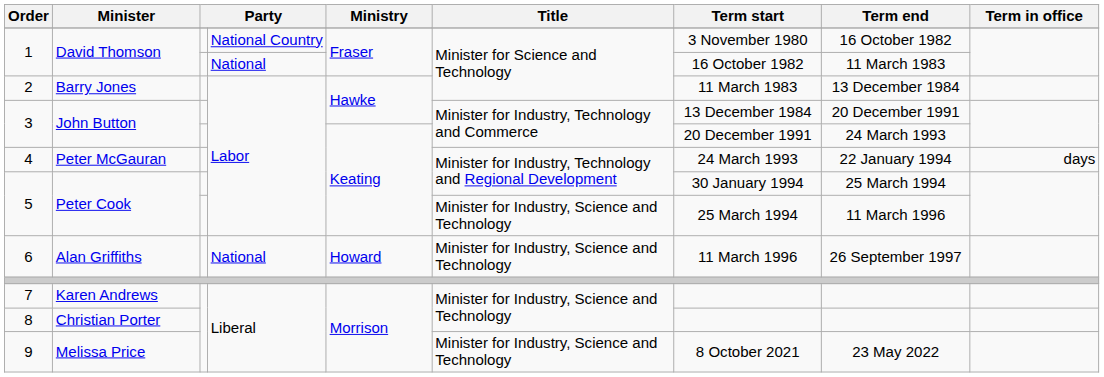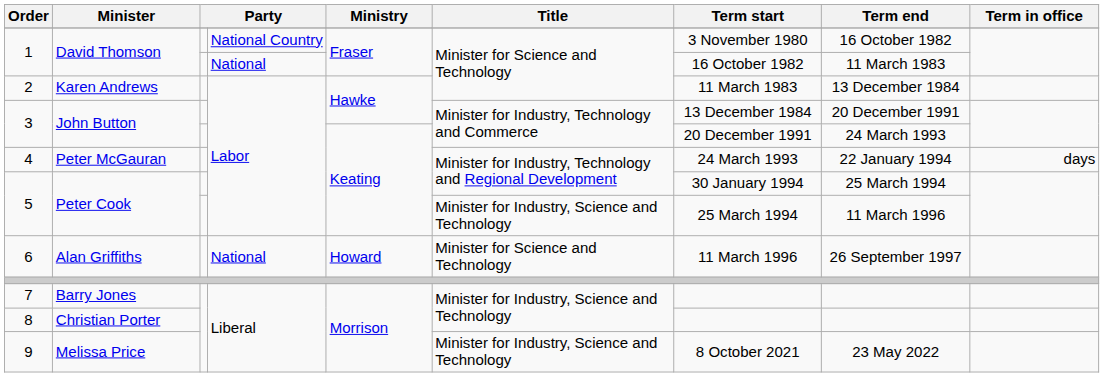2 | Minister: Barry Jones -> Karen Andrews
6 | Title: Minister for Industry, Science and Technology -> Minister for Science and Technology
7 | Minister: Karen Andrews -> Barry Jones
